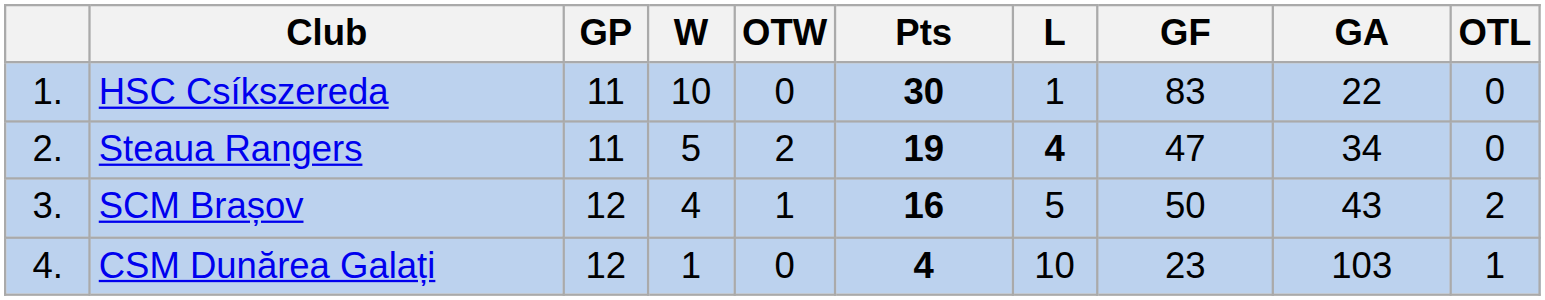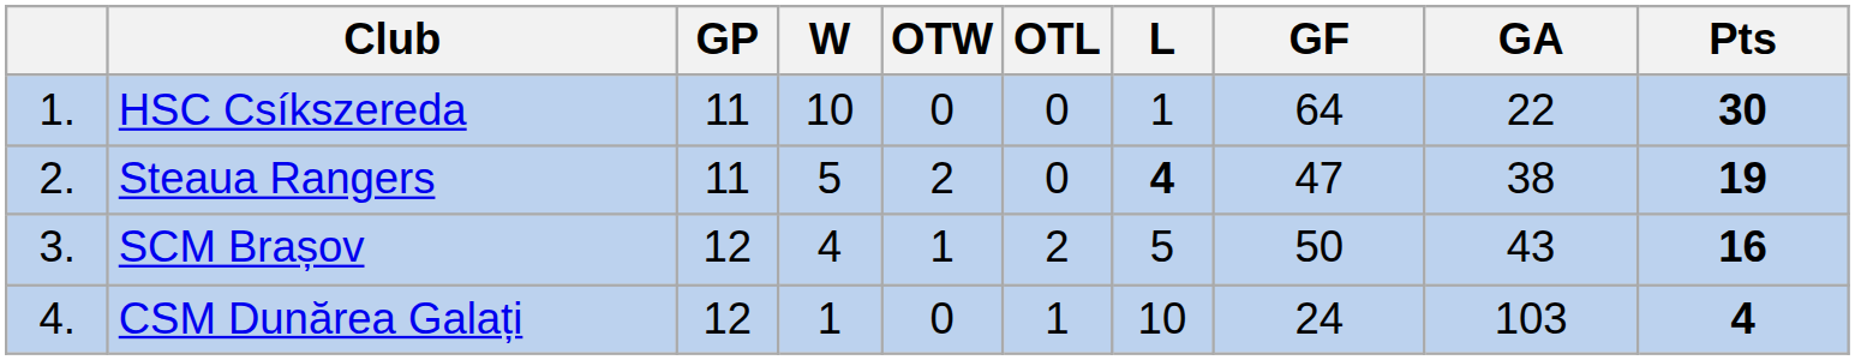columns swapped: OTL <-> Pts
HSC Csíkszereda | GF: 83 -> 64
Steaua Rangers | GA: 34 -> 38
CSM Dunărea Galați | GF: 23 -> 24
